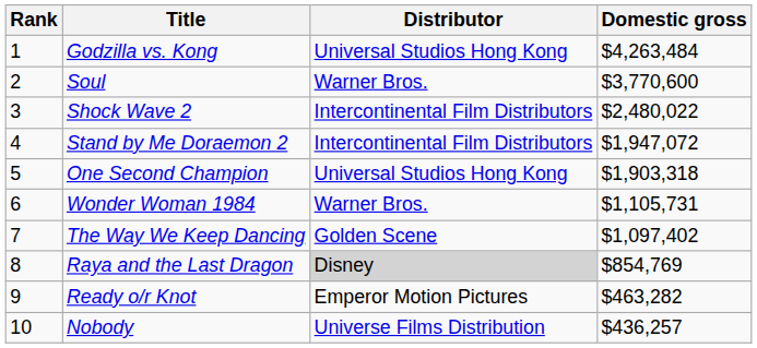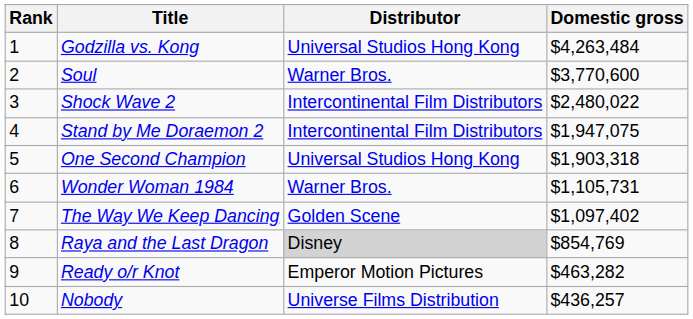Stand by Me Doraemon 2 | Domestic gross: $1,947,072 -> $1,947,075
